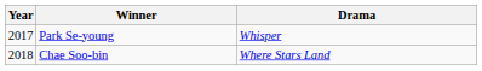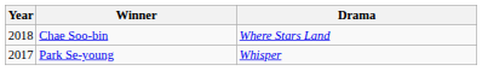rows swapped: Park Se-young <-> Chae Soo-bin
